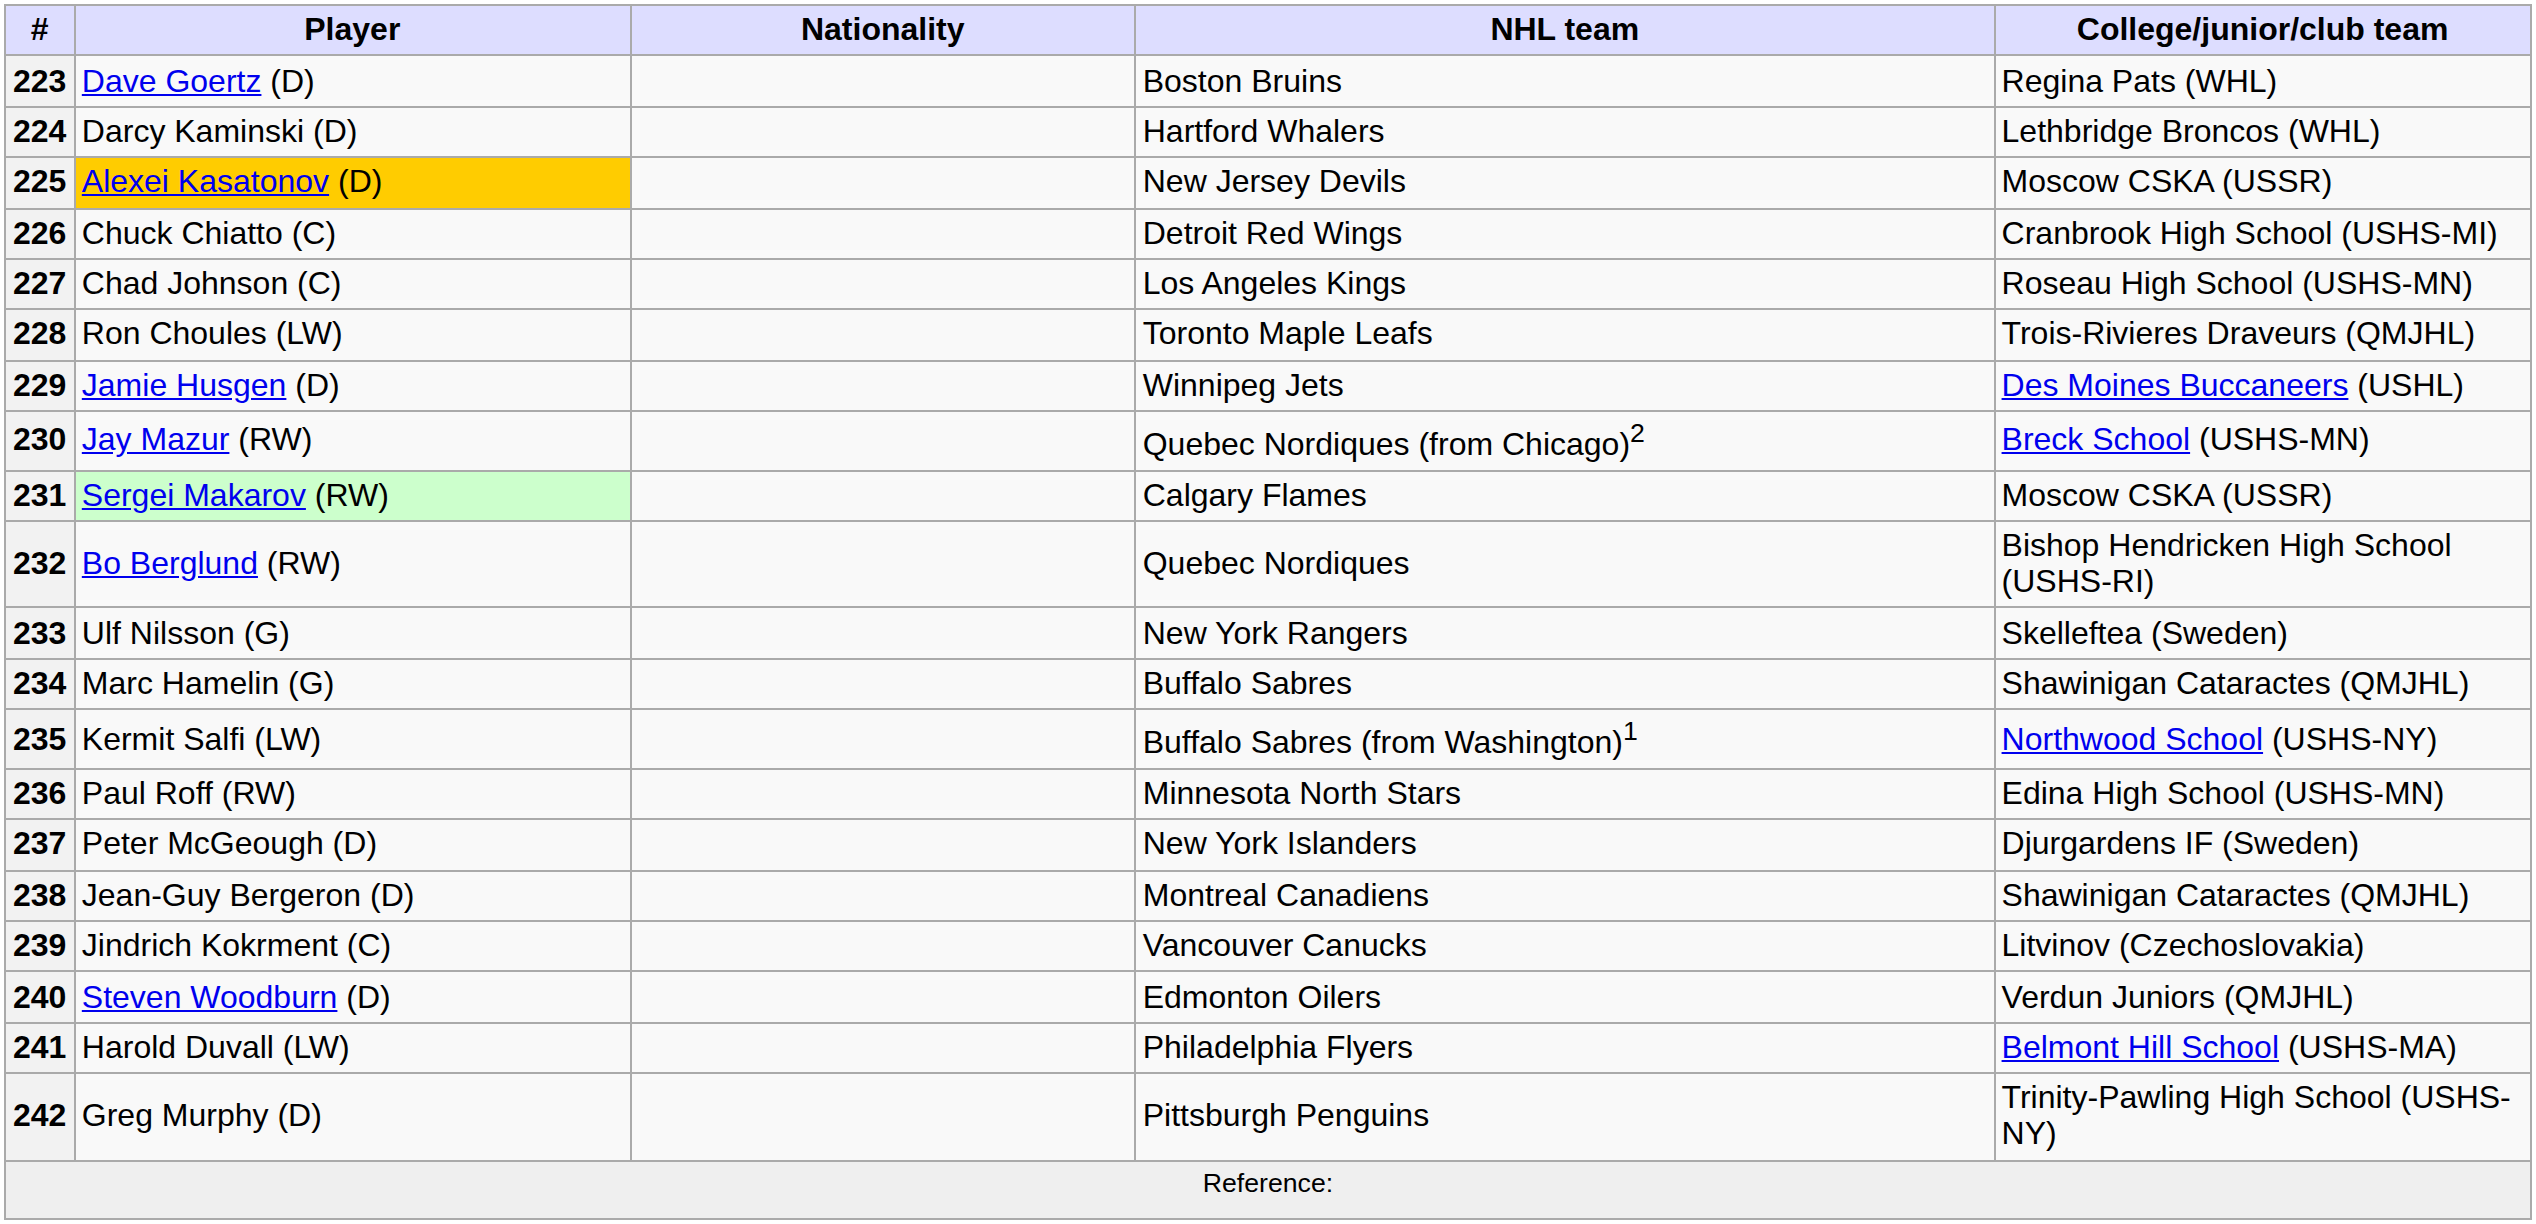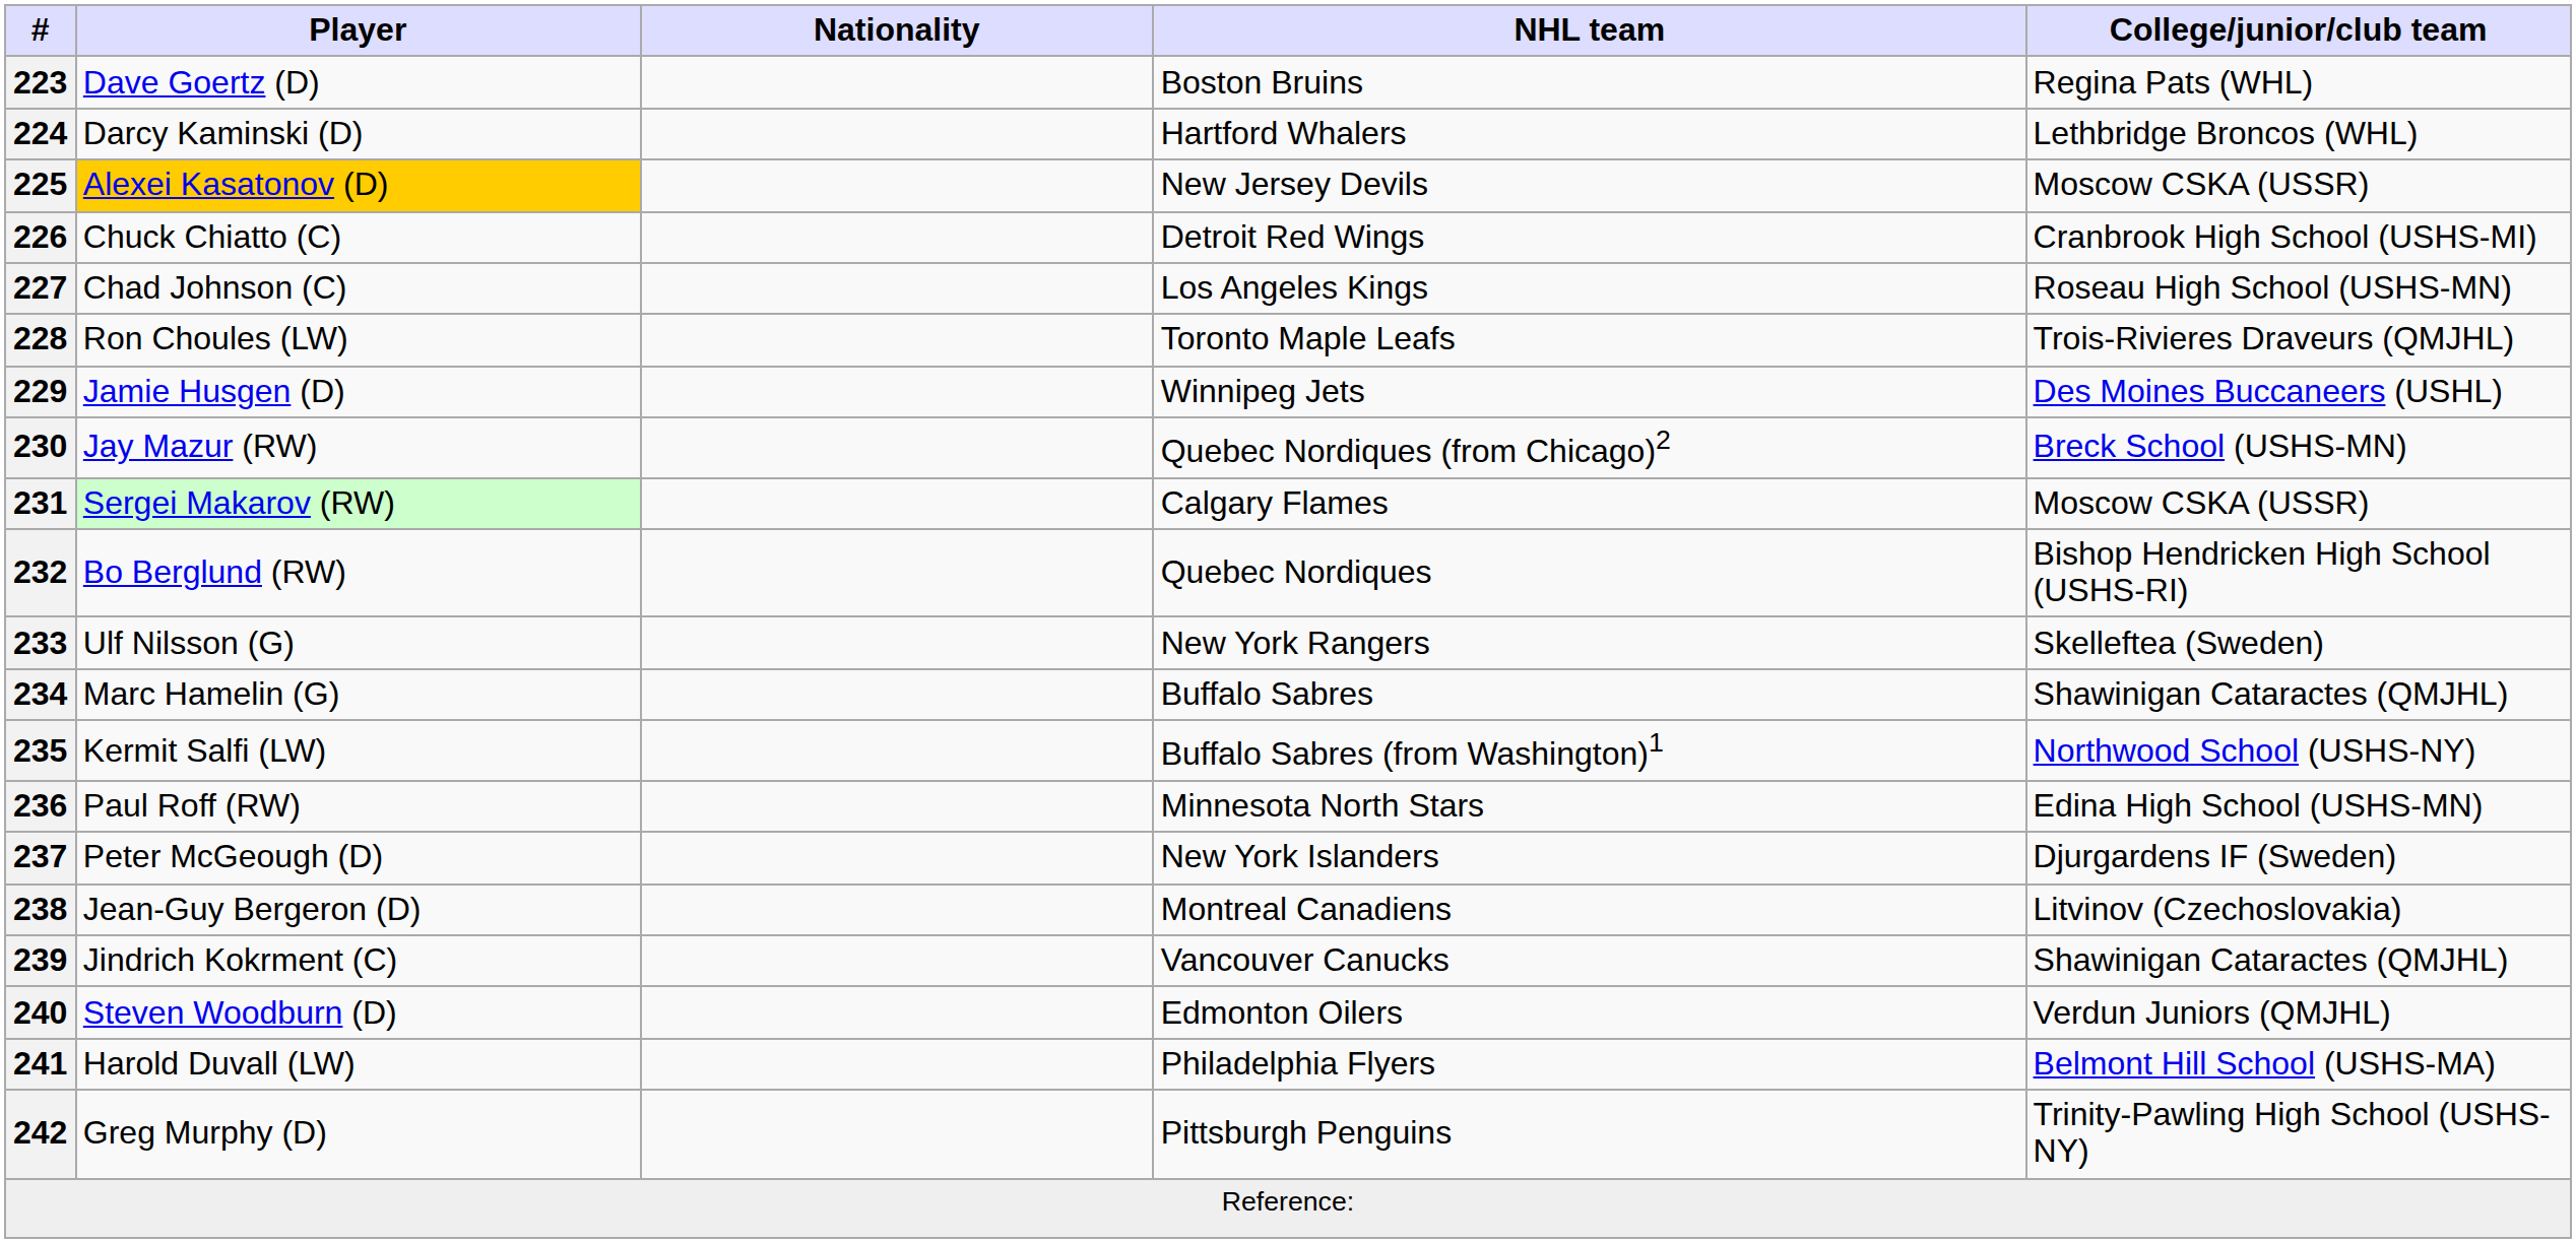238 | College/junior/club team: Shawinigan Cataractes (QMJHL) -> Litvinov (Czechoslovakia)
239 | College/junior/club team: Litvinov (Czechoslovakia) -> Shawinigan Cataractes (QMJHL)
